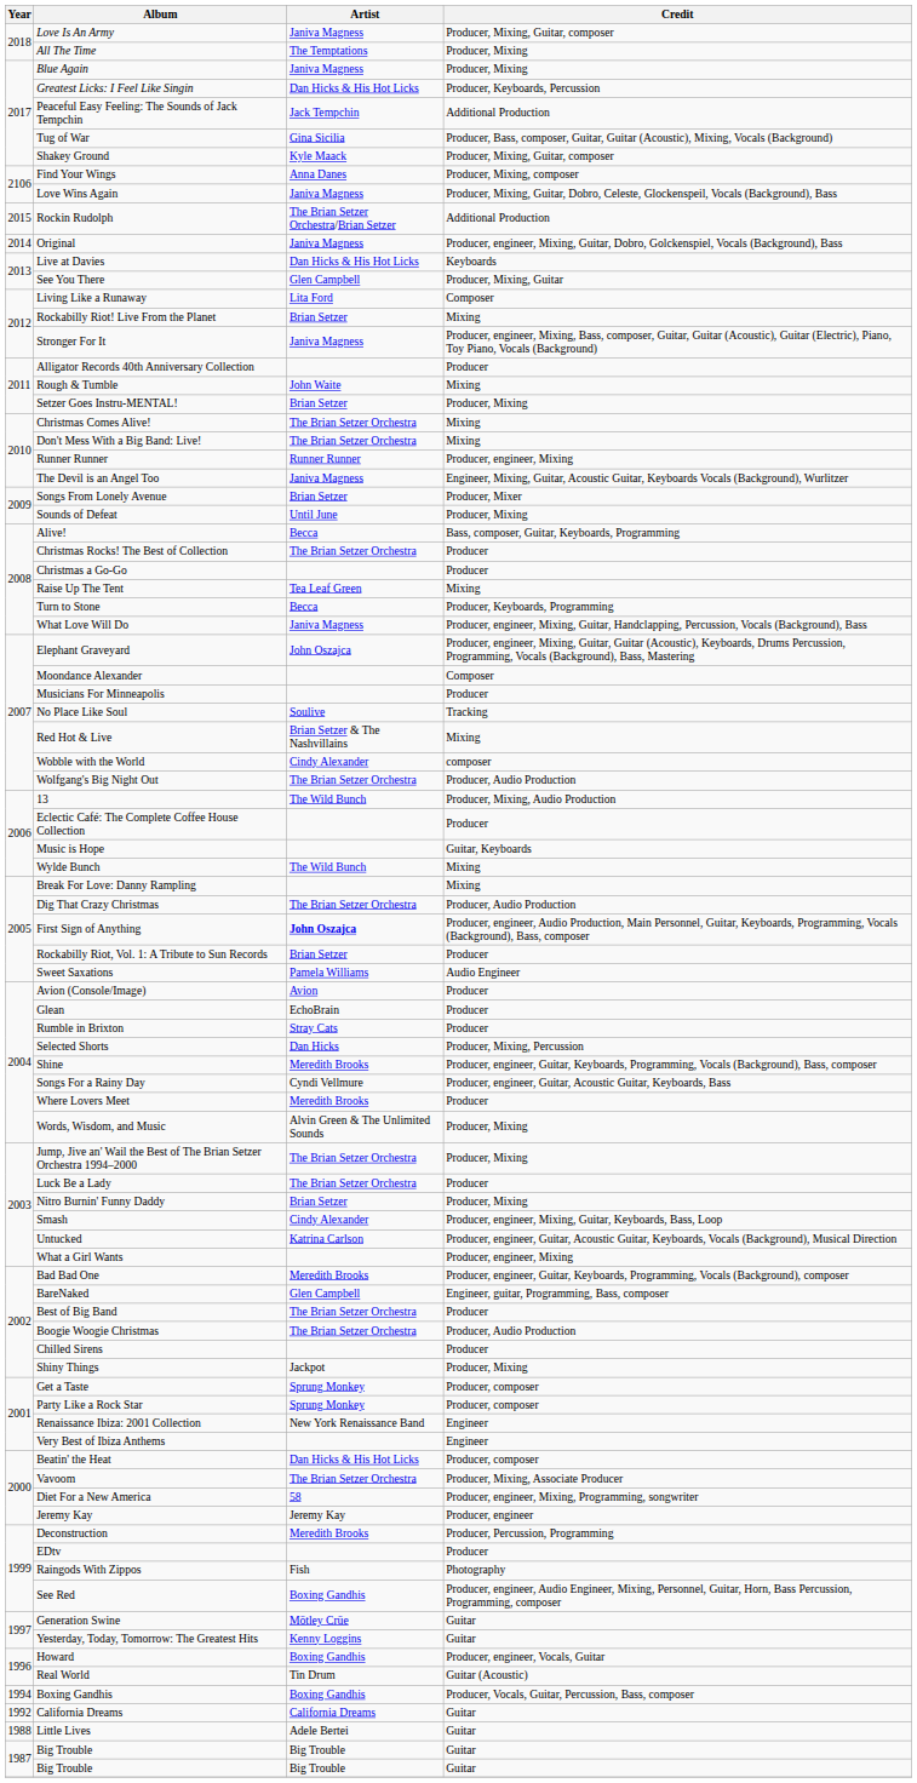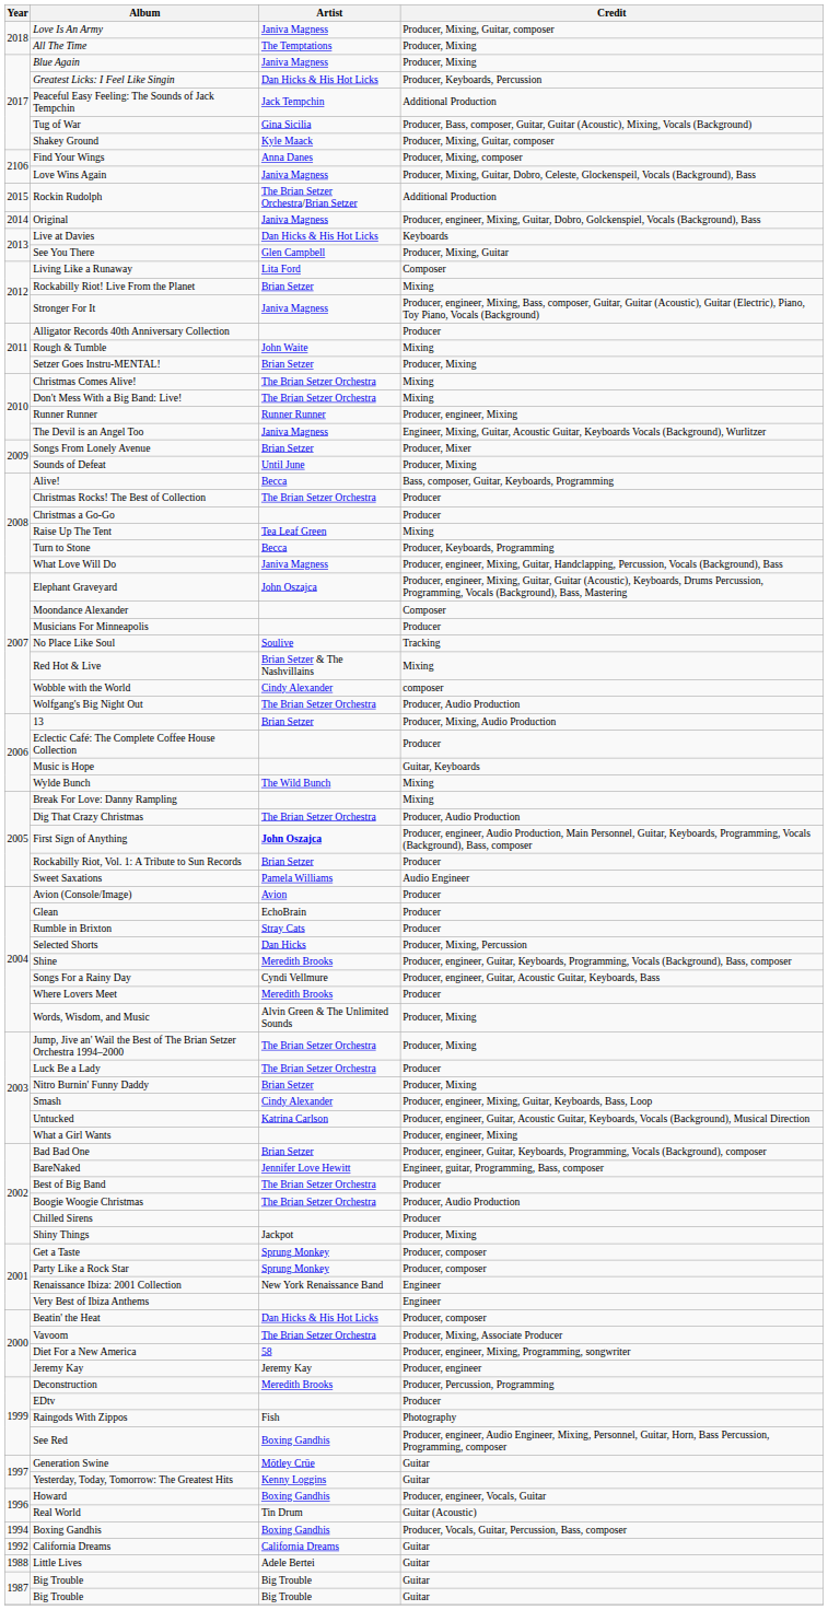13 | Artist: The Wild Bunch -> Brian Setzer
Bad Bad One | Artist: Meredith Brooks -> Brian Setzer
BareNaked | Artist: Glen Campbell -> Jennifer Love Hewitt
